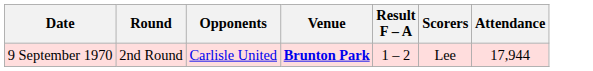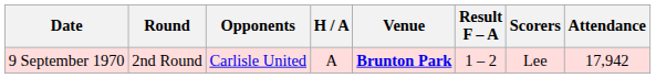+ column: H / A | A
9 September 1970 | Attendance: 17,944 -> 17,942
